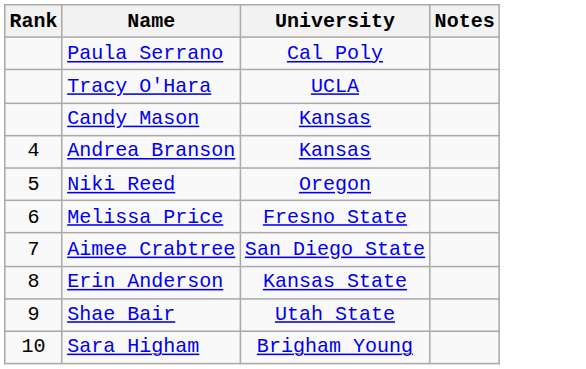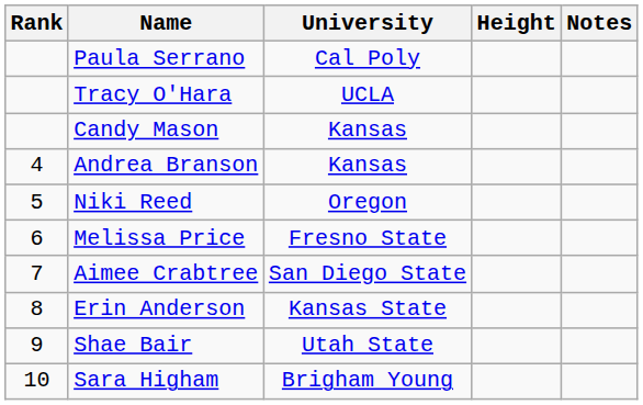+ column: Height
